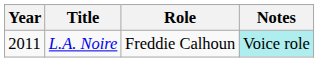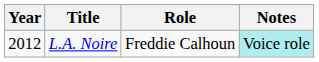L.A. Noire | Year: 2011 -> 2012
